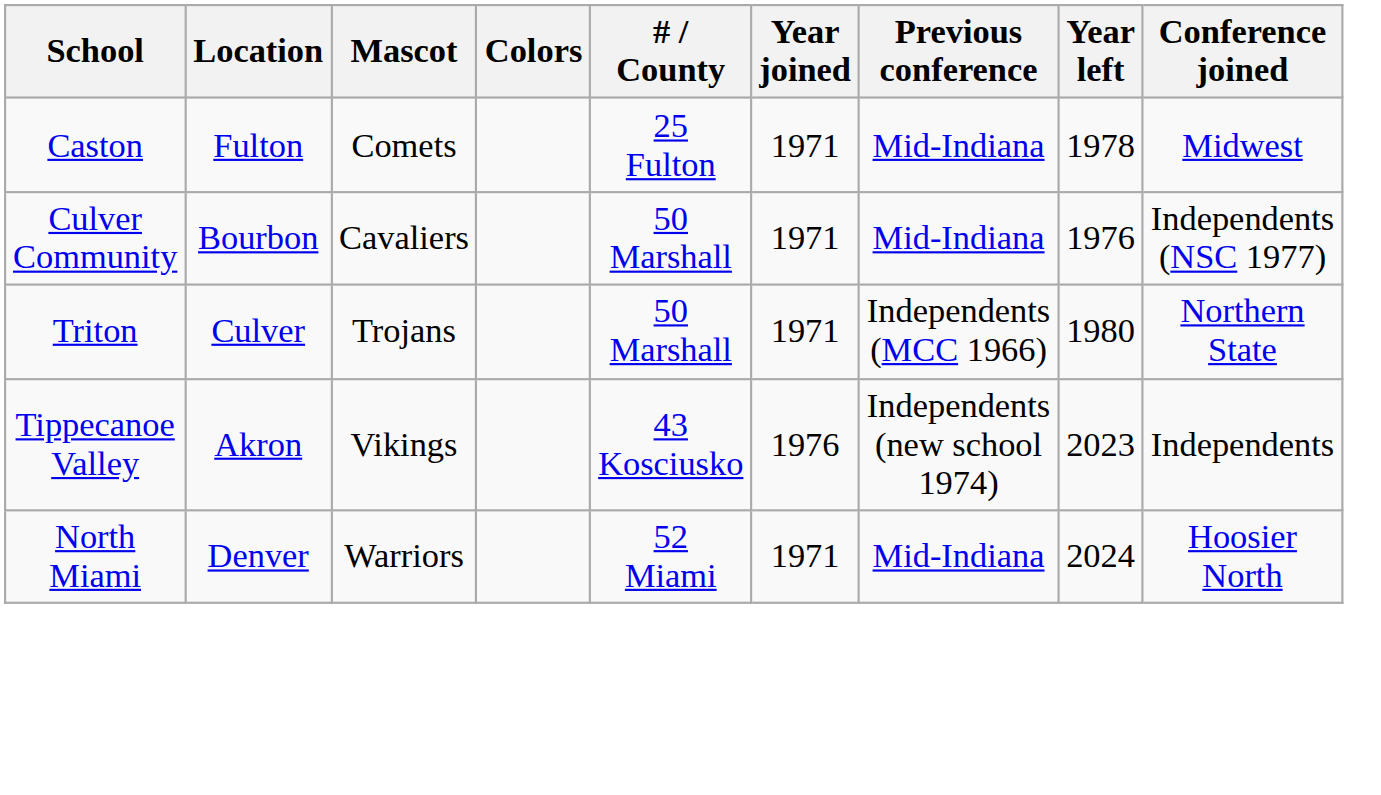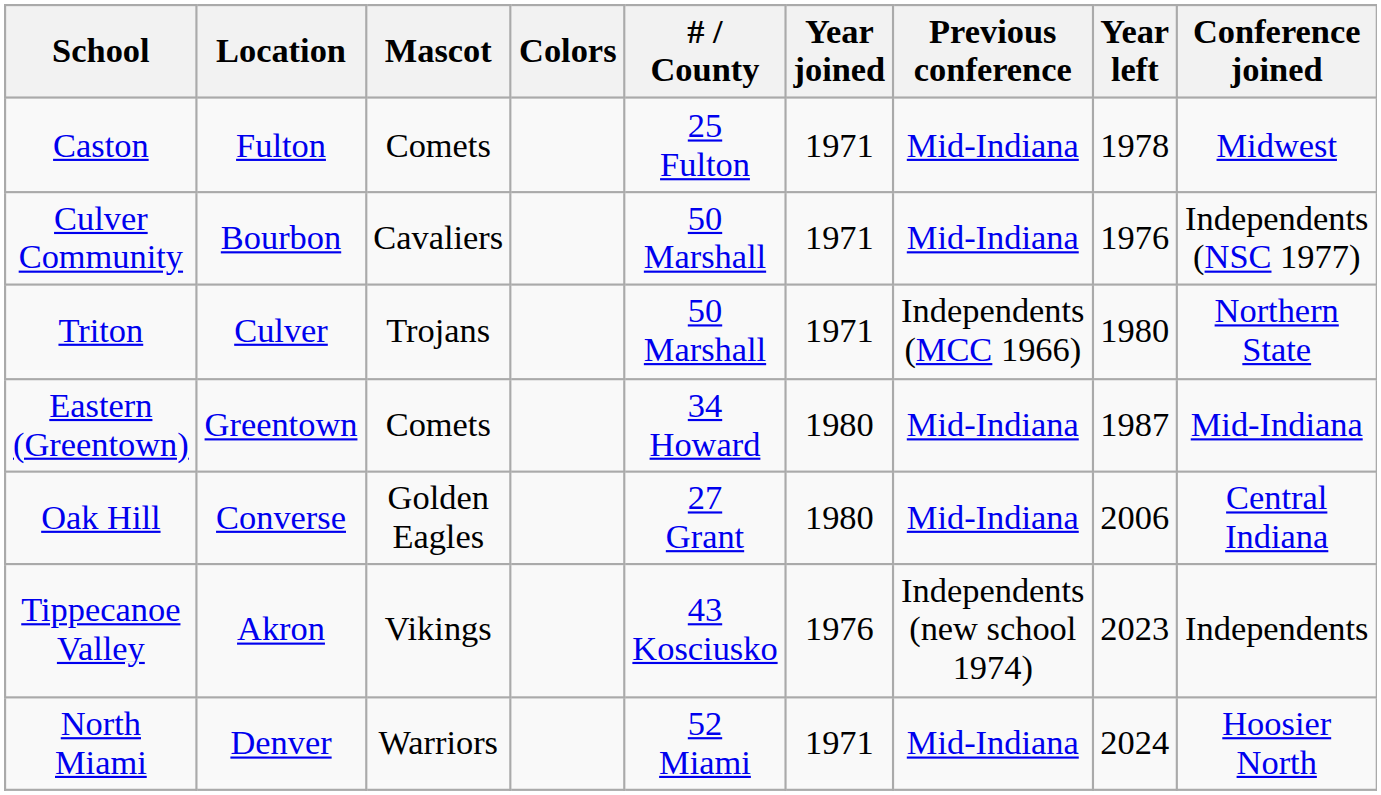+ row: Eastern (Greentown) | Greentown | Comets | 34 Howard | 1980 | Mid-Indiana | 1987 | Mid-Indiana
+ row: Oak Hill | Converse | Golden Eagles | 27 Grant | 1980 | Mid-Indiana | 2006 | Central Indiana
